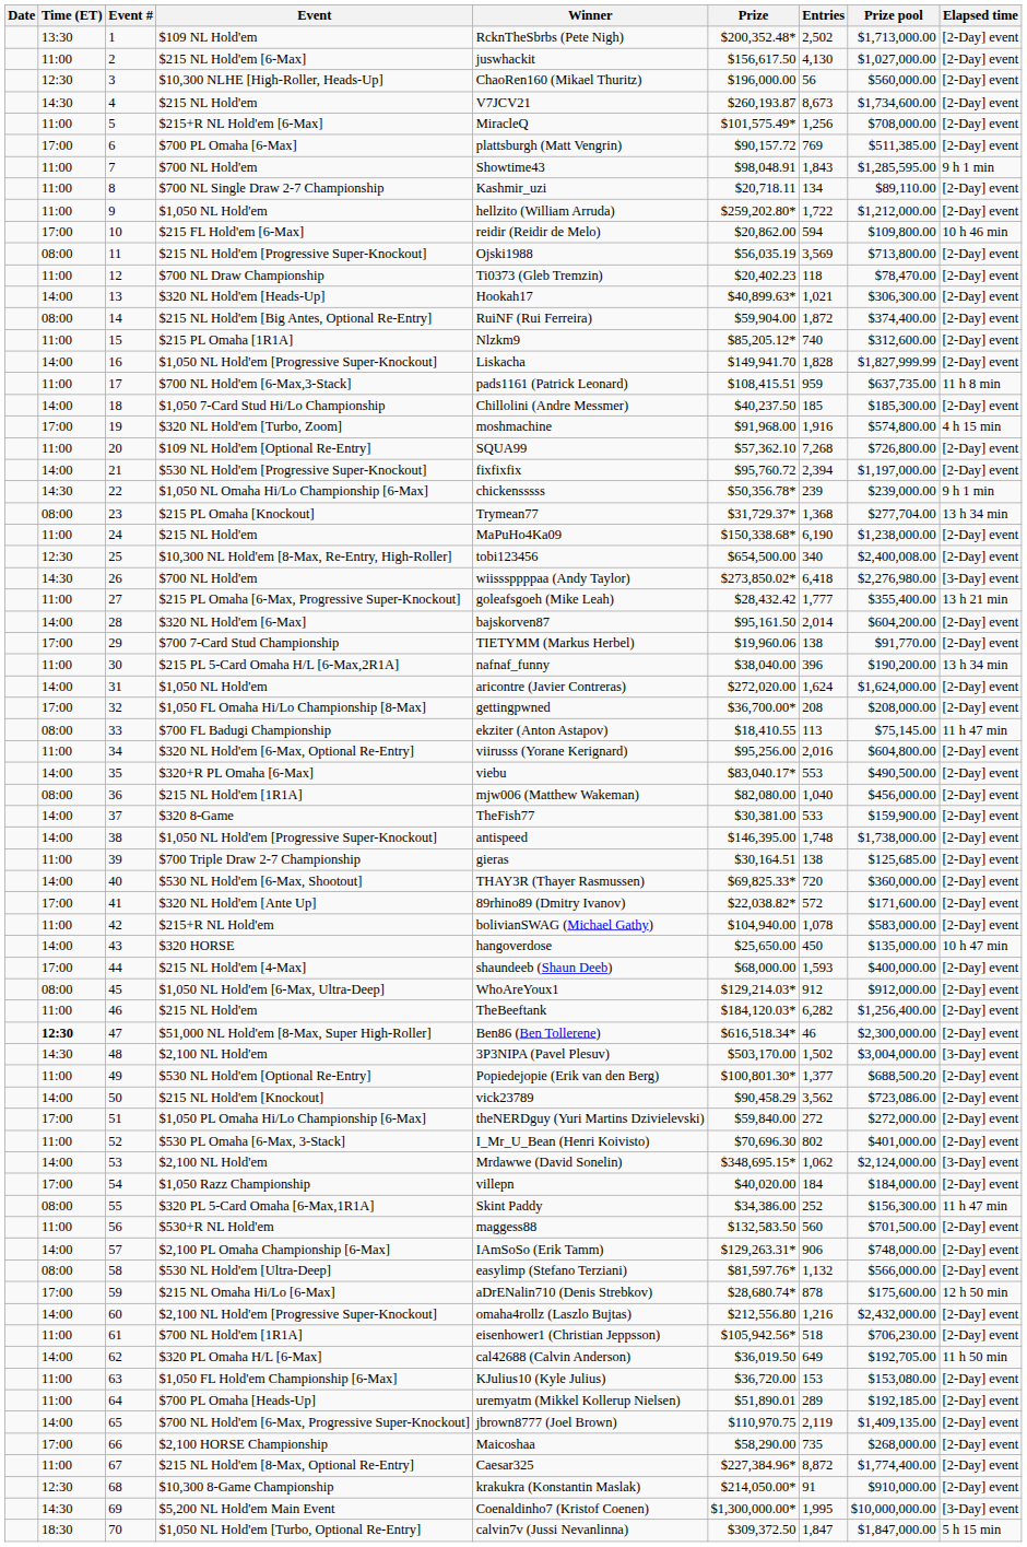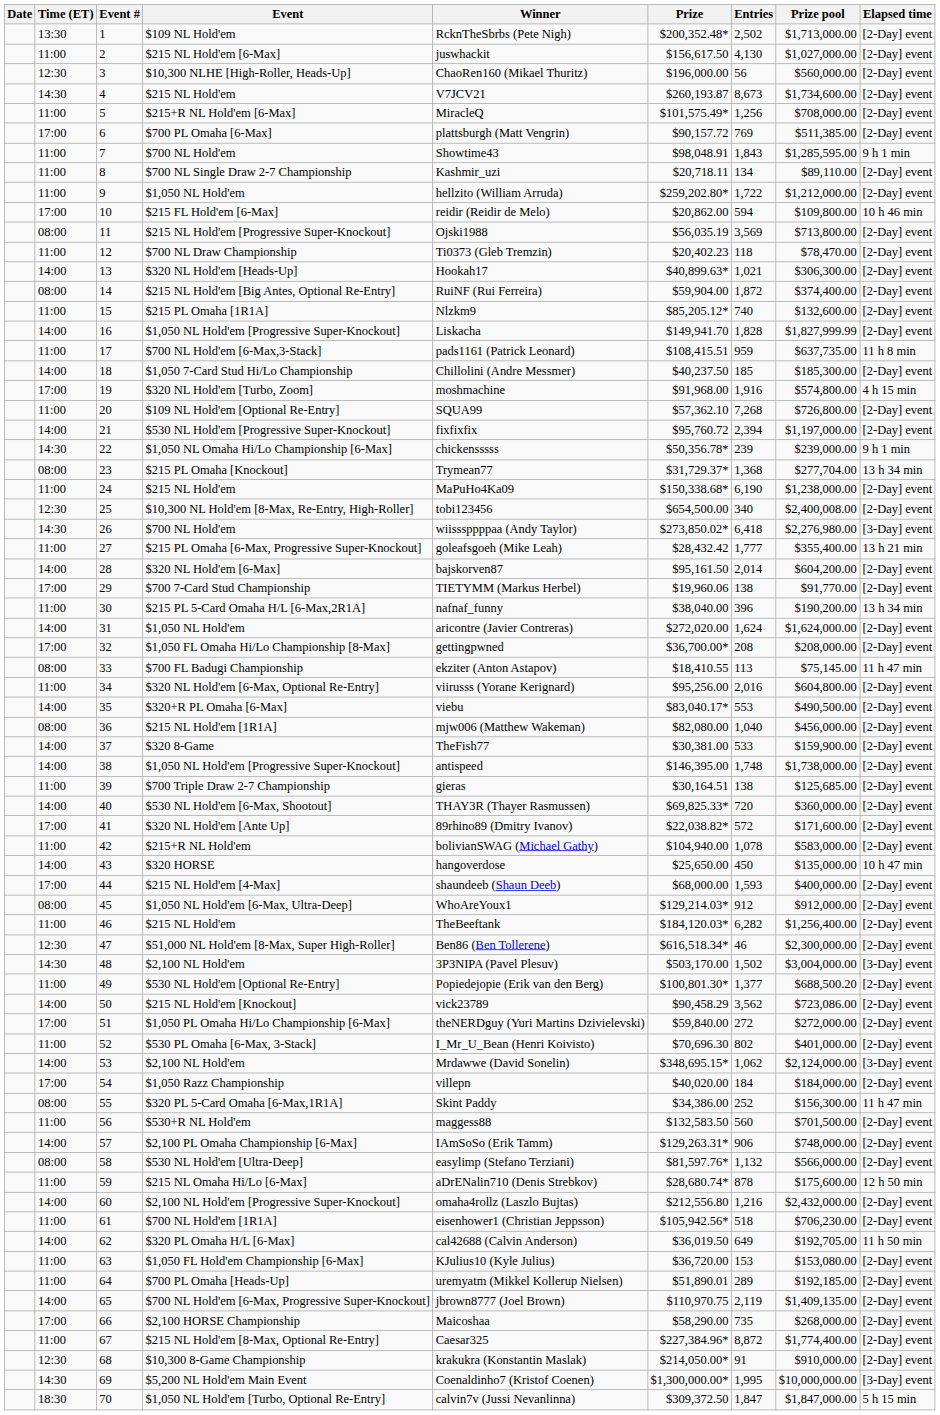$215 PL Omaha [1R1A] | Prize pool: $312,600.00 -> $132,600.00
$51,000 NL Hold'em [8-Max, Super High-Roller] | Time (ET): bold -> normal
$215 NL Omaha Hi/Lo [6-Max] | Time (ET): 17:00 -> 11:00
